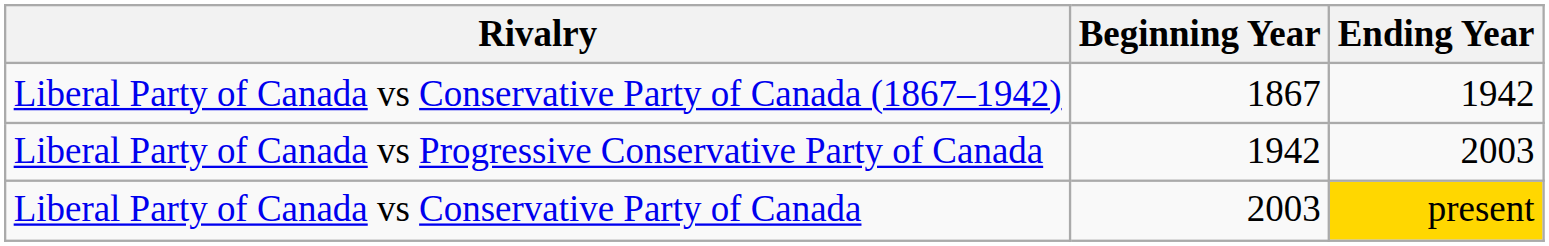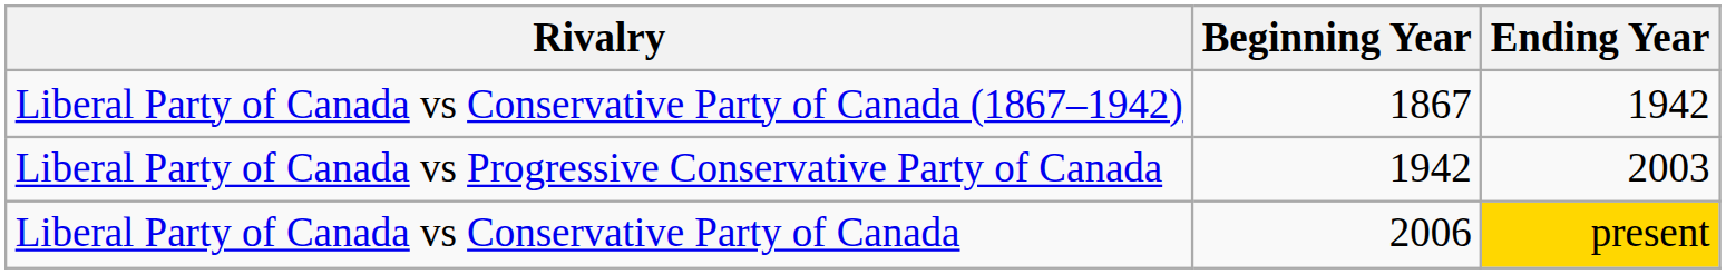Liberal Party of Canada vs Conservative Party of Canada | Beginning Year: 2003 -> 2006
